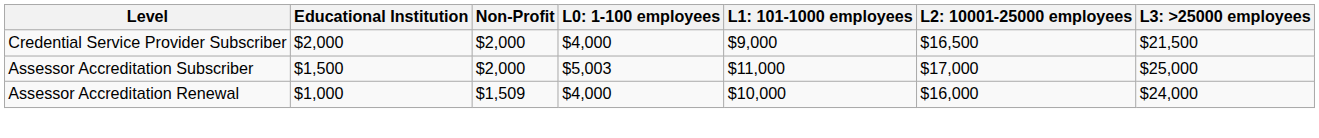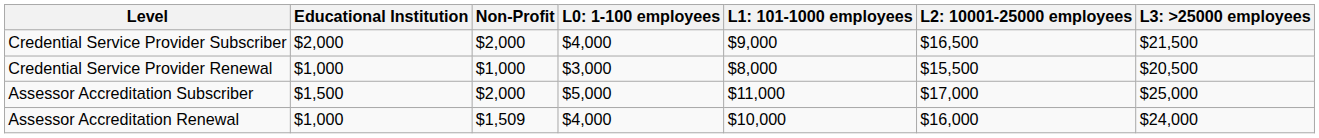+ row: Credential Service Provider Renewal | $1,000 | $1,000 | $3,000 | $8,000 | $15,500 | $20,500
Assessor Accreditation Subscriber | column 4: $5,003 -> $5,000
